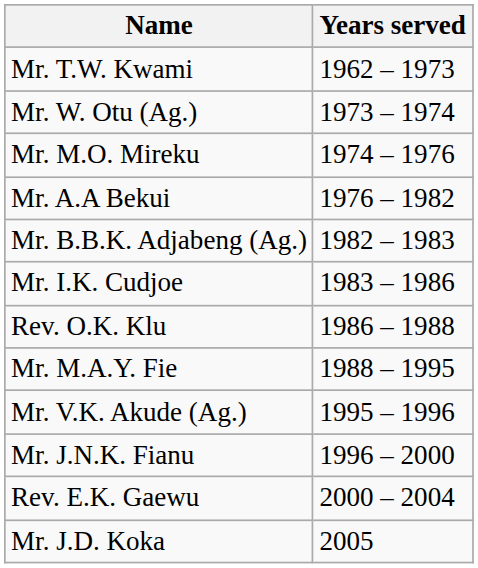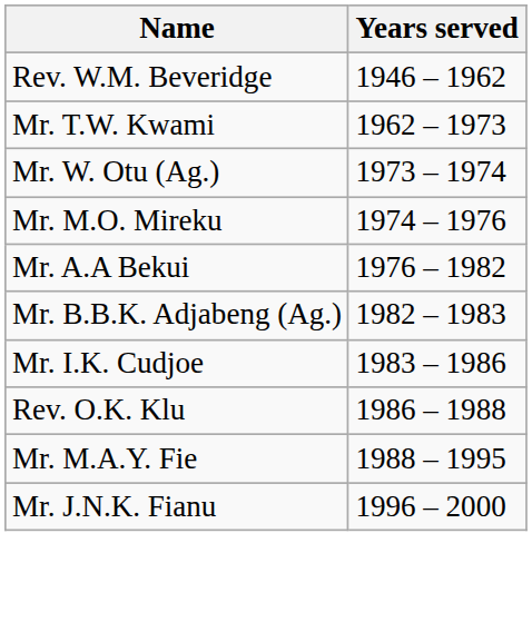+ row: Rev. W.M. Beveridge | 1946 – 1962
- row: Mr. V.K. Akude (Ag.) | 1995 – 1996
- row: Rev. E.K. Gaewu | 2000 – 2004
- row: Mr. J.D. Koka | 2005
